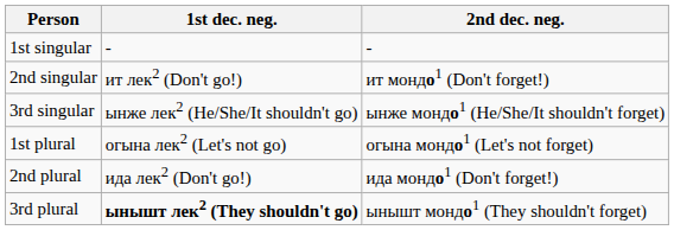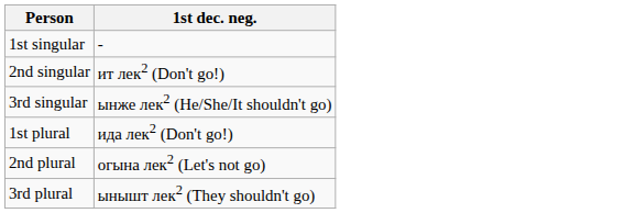- column: 2nd dec. neg. | - | ит мондо1 (Don't forget!) | ынже мондо1 (He/She/It shouldn't forget) | огына мондо1 (Let's not forget) | ида мондо1 (Don't forget!) | ынышт мондо1 (They shouldn't forget)
1st plural | 1st dec. neg.: огына лек2 (Let's not go) -> ида лек2 (Don't go!)
2nd plural | 1st dec. neg.: ида лек2 (Don't go!) -> огына лек2 (Let's not go)
3rd plural | 1st dec. neg.: bold -> normal
